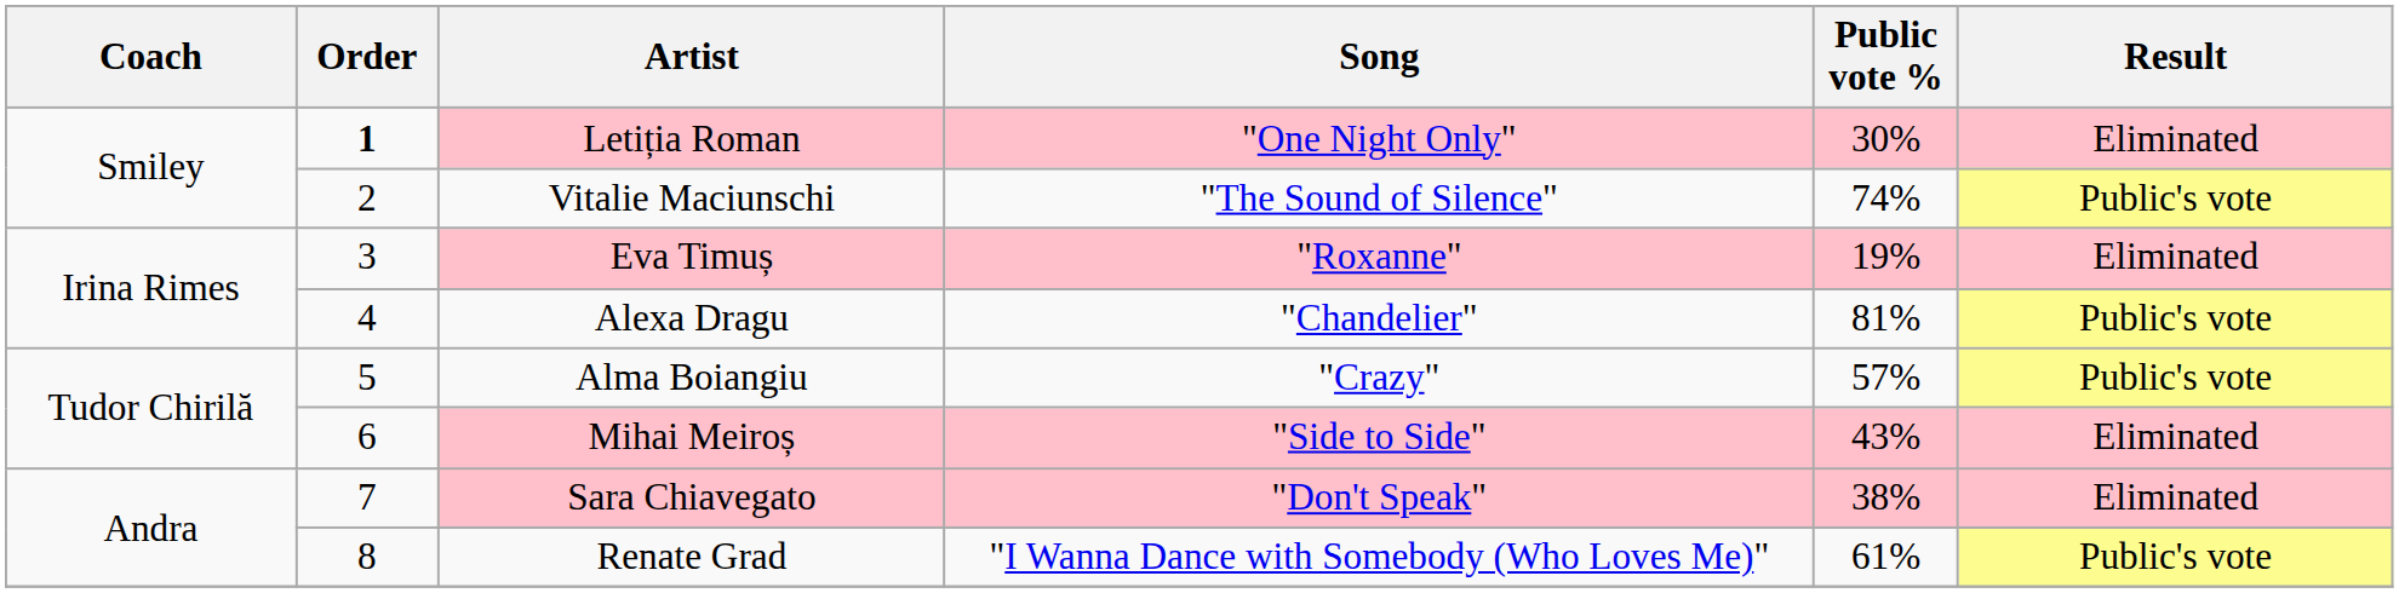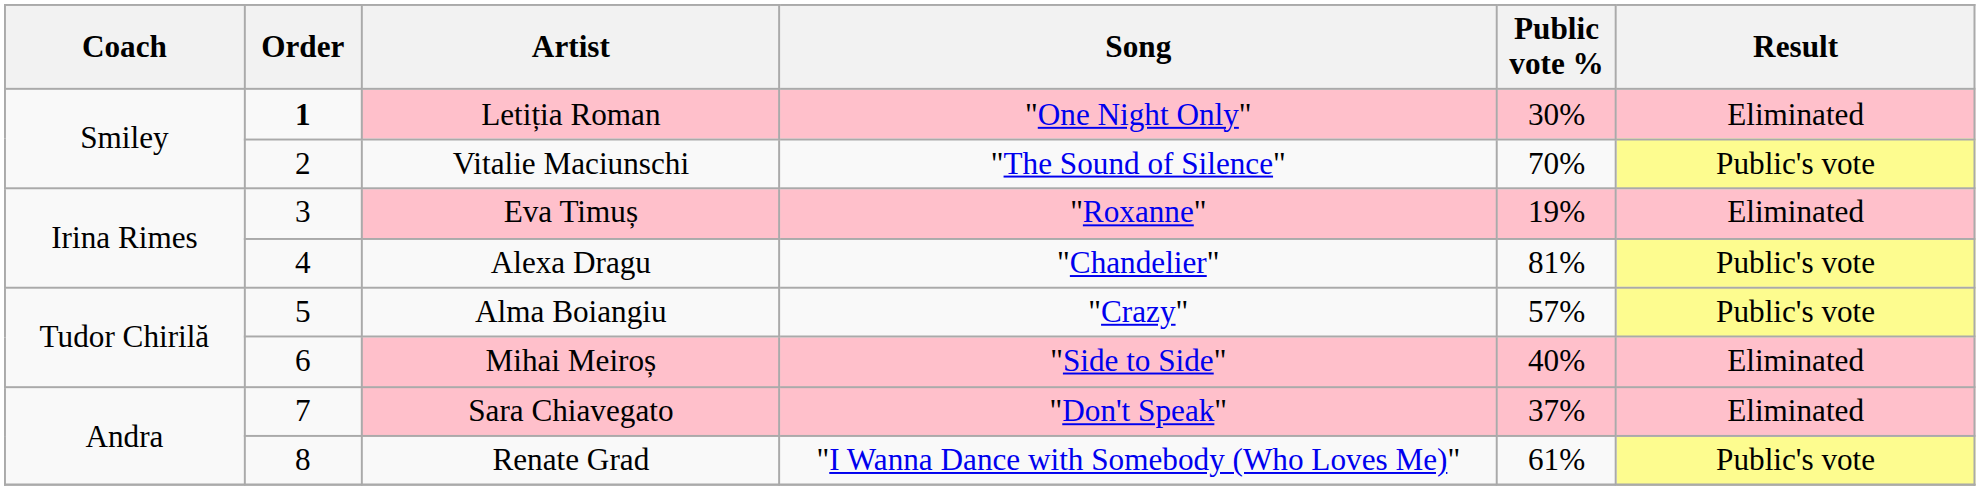Vitalie Maciunschi | Public vote %: 74% -> 70%
Mihai Meiroș | Public vote %: 43% -> 40%
Sara Chiavegato | Public vote %: 38% -> 37%
